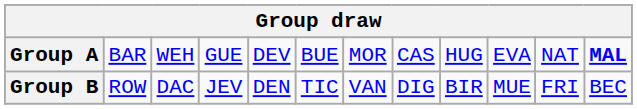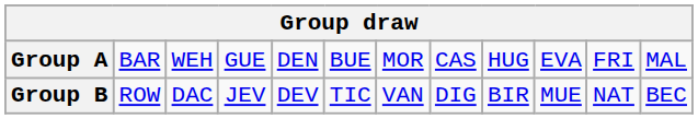Group A | column 5: DEV -> DEN
Group A | column 11: NAT -> FRI
Group A | column 12: bold -> normal
Group B | column 5: DEN -> DEV
Group B | column 11: FRI -> NAT
